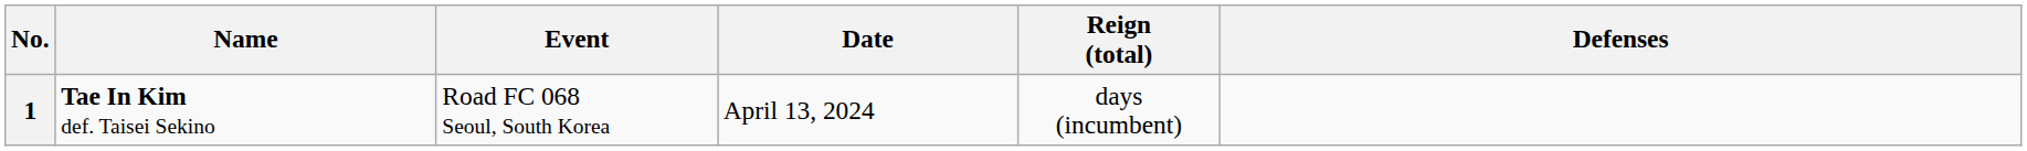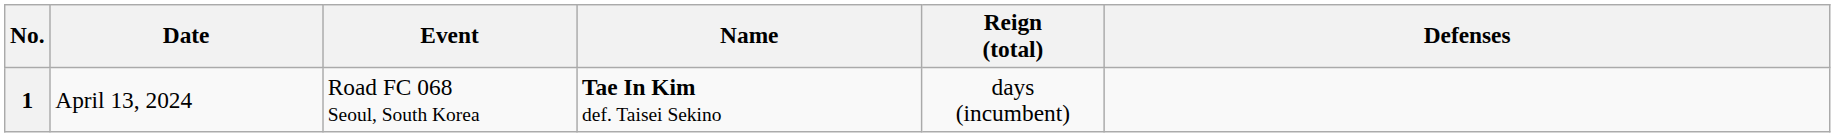columns swapped: Name <-> Date
